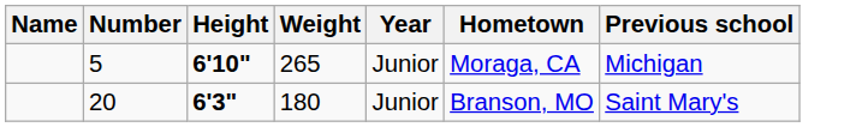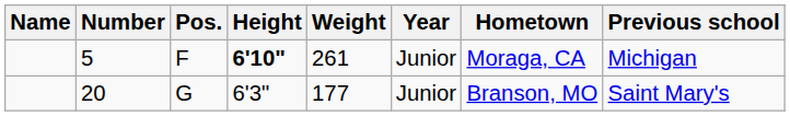+ column: Pos. | F | G
5 | Weight: 265 -> 261
20 | Height: bold -> normal
20 | Weight: 180 -> 177
